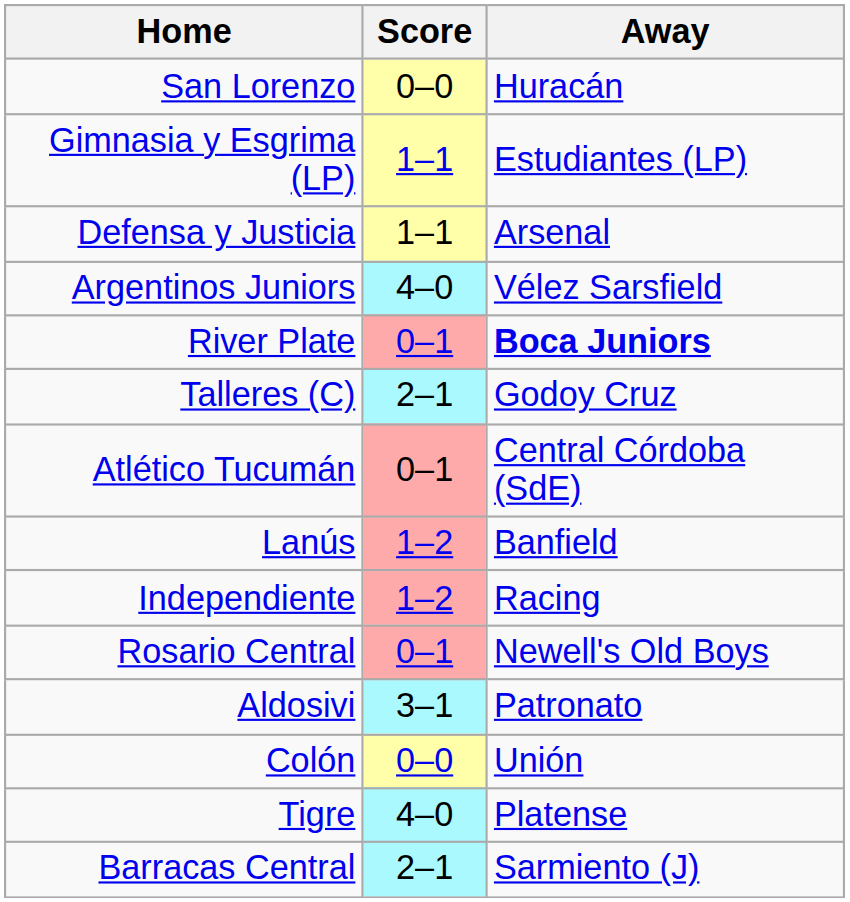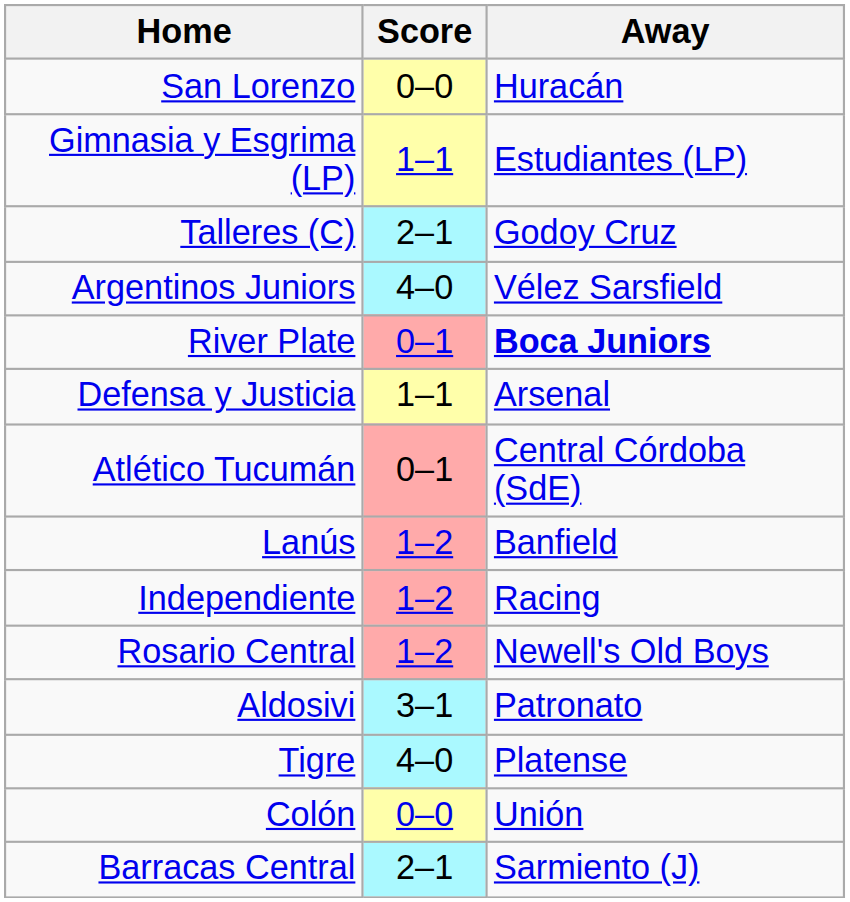rows swapped: Defensa y Justicia <-> Talleres (C)
Rosario Central | Score: 0–1 -> 1–2
rows swapped: Colón <-> Tigre
